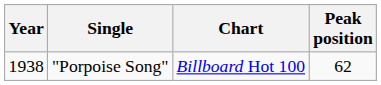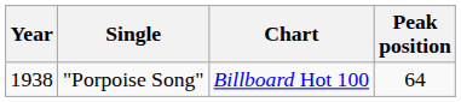"Porpoise Song" | Peak position: 62 -> 64
